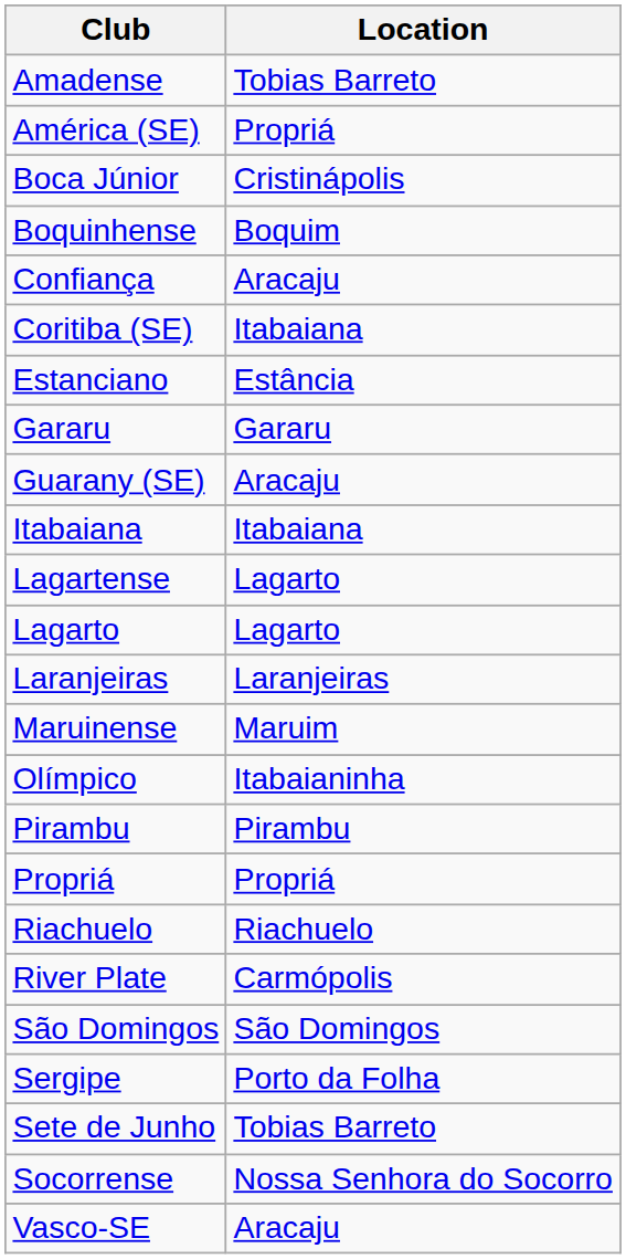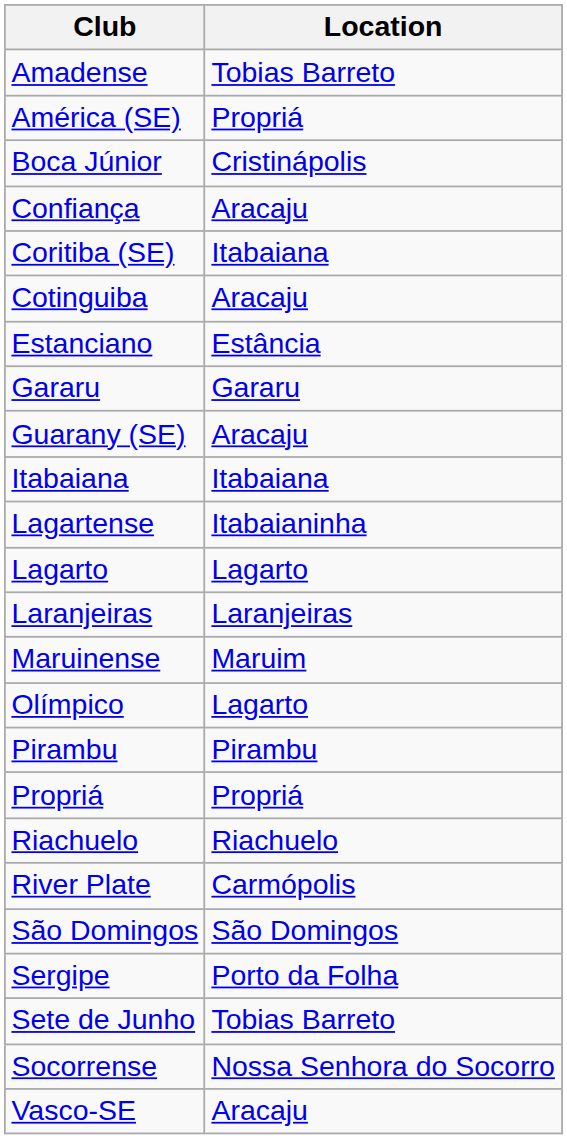- row: Boquinhense | Boquim
+ row: Cotinguiba | Aracaju
Lagartense | Location: Lagarto -> Itabaianinha
Olímpico | Location: Itabaianinha -> Lagarto
